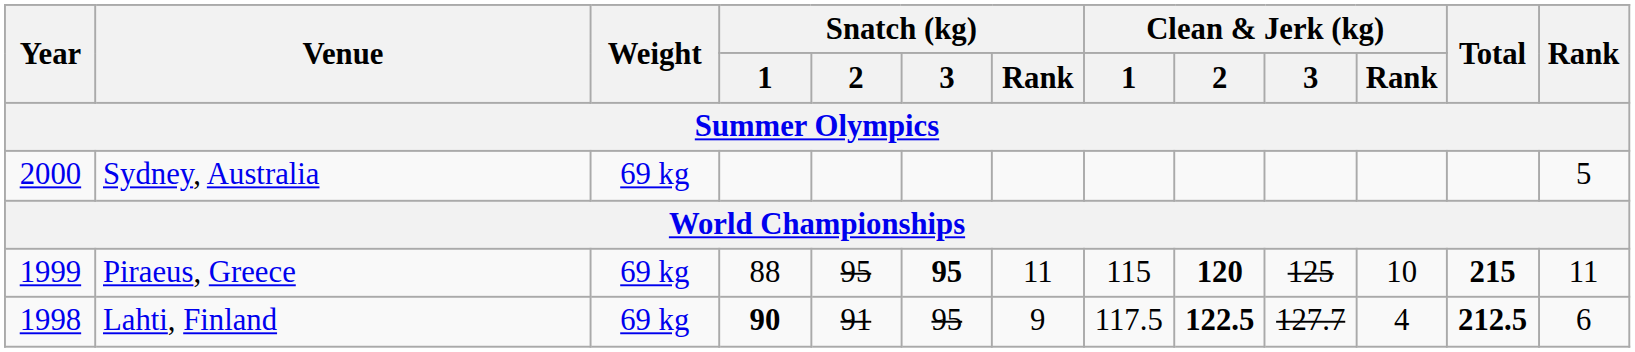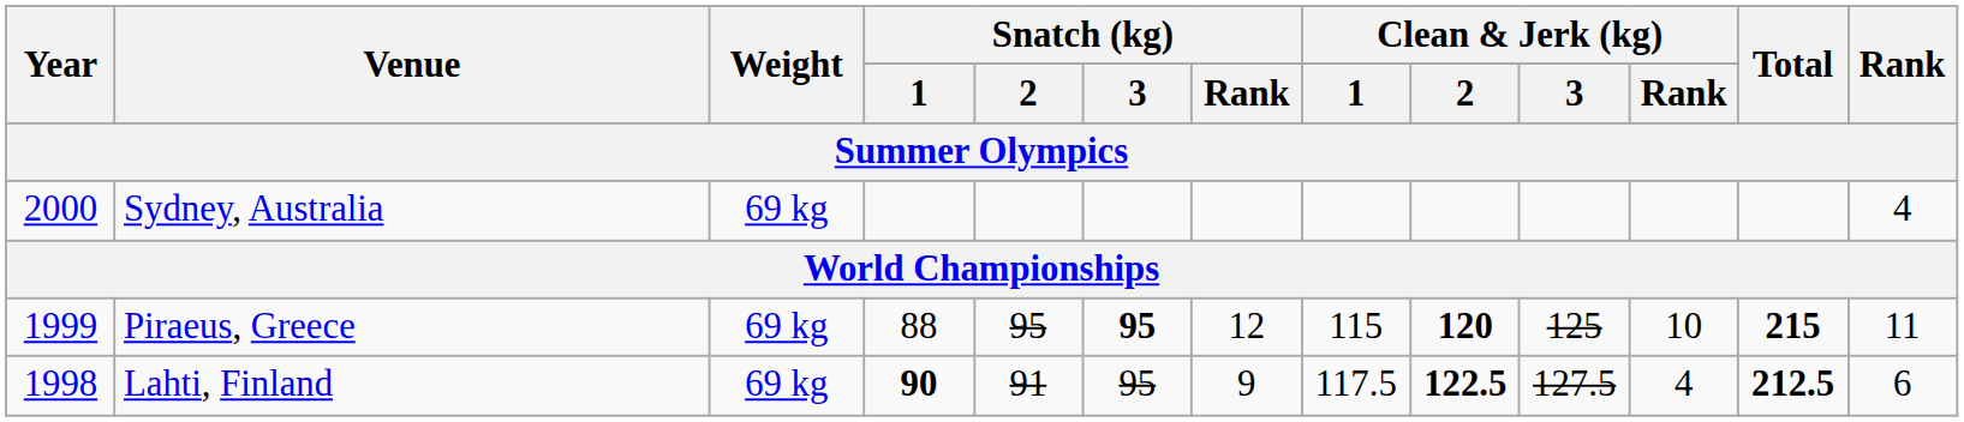Sydney, Australia | Rank: 5 -> 4
Piraeus, Greece | Snatch (kg) / Rank: 11 -> 12
Lahti, Finland | Clean & Jerk (kg) / 3: 127.7 -> 127.5
